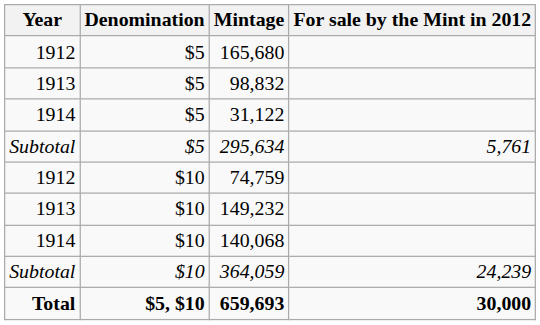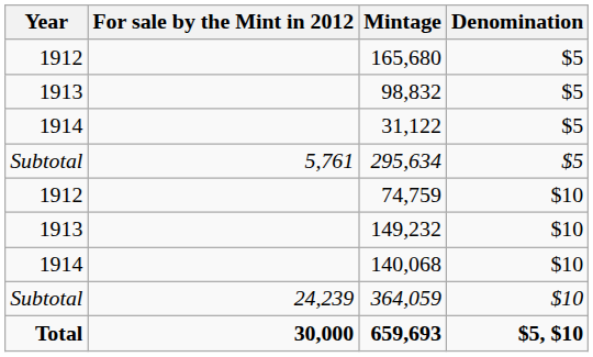columns swapped: Denomination <-> For sale by the Mint in 2012
